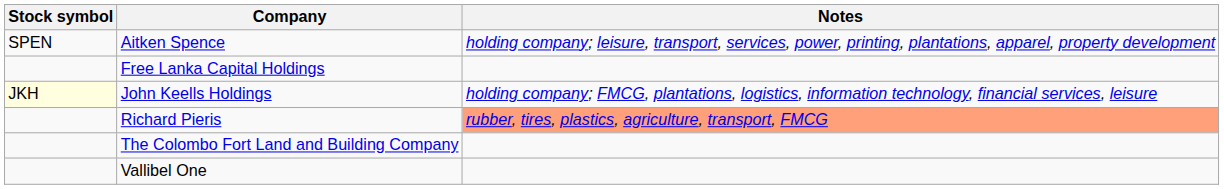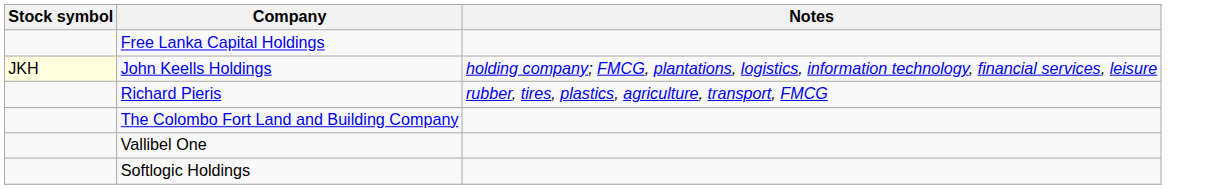- row: SPEN | Aitken Spence | holding company; leisure, transport, services, power, printing, plantations, apparel, property development
Richard Pieris | Notes: lightsalmon background -> no background
+ row: Softlogic Holdings
